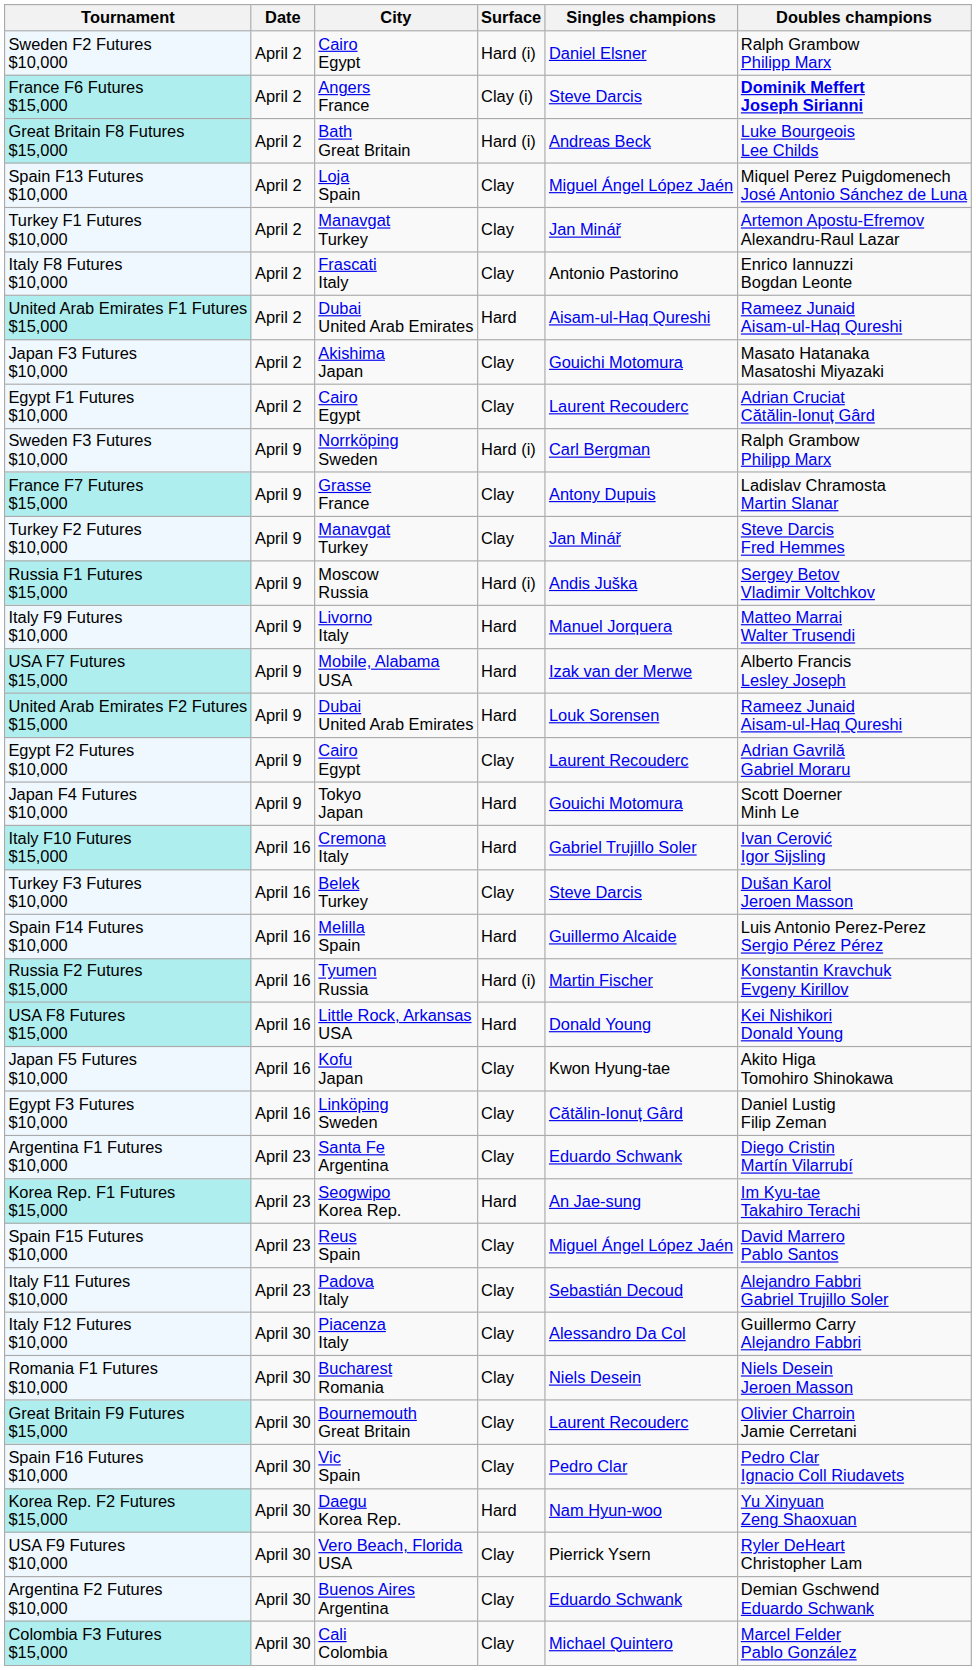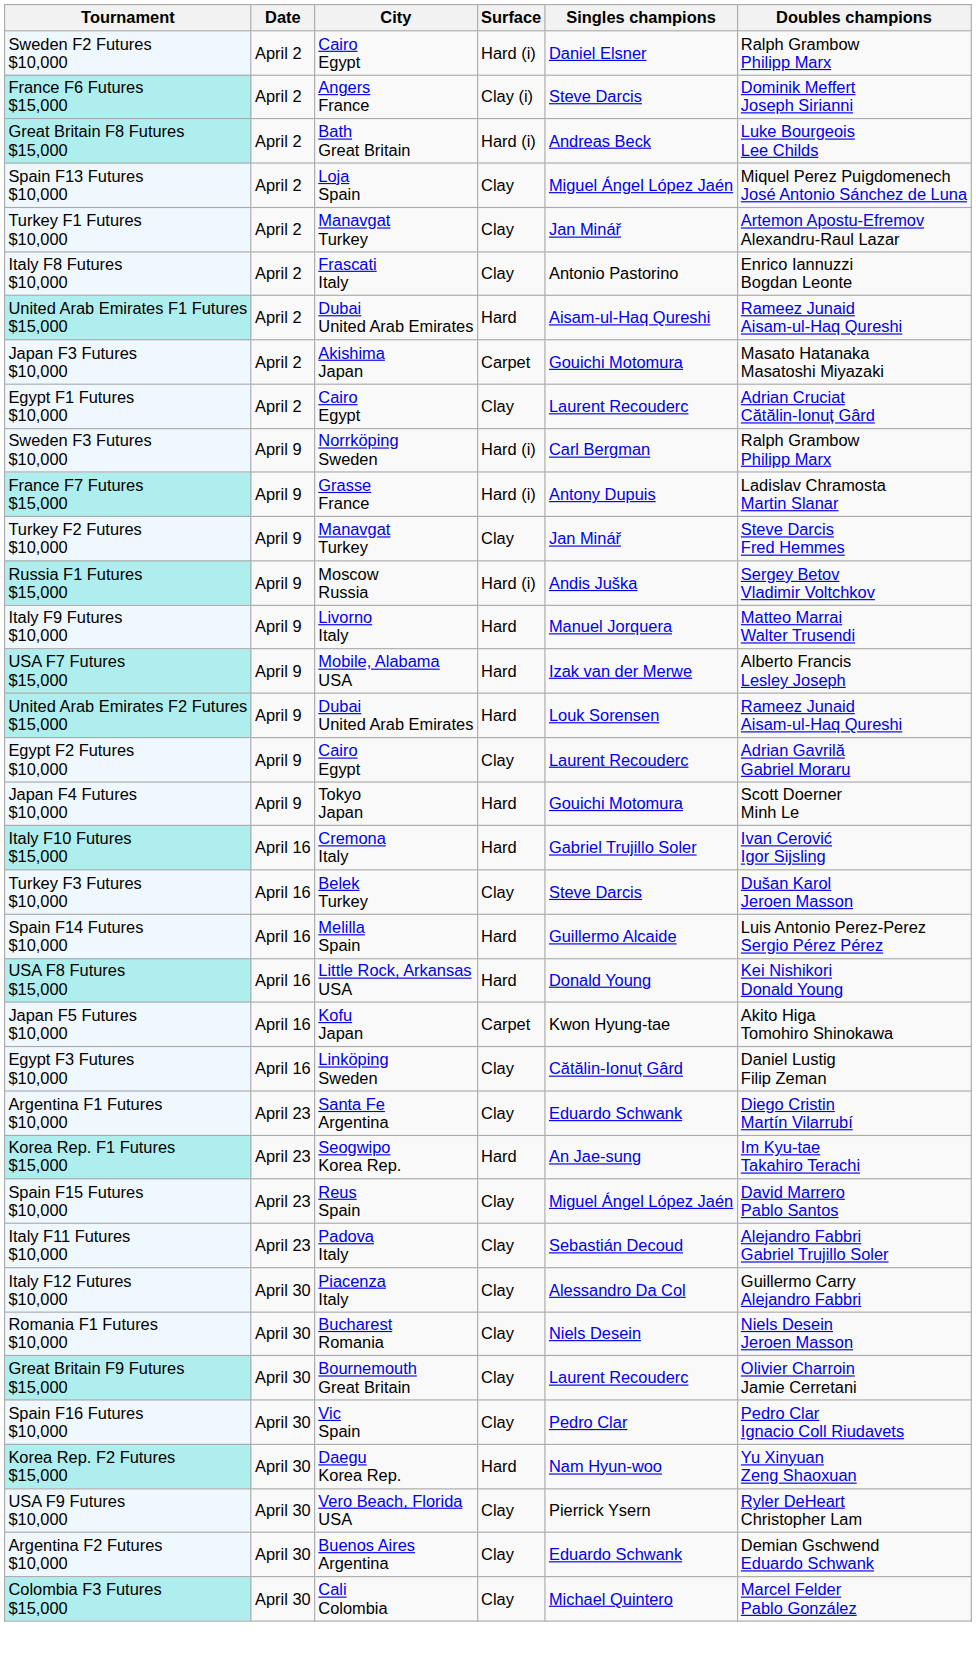France F6 Futures $15,000 | Doubles champions: bold -> normal
Japan F3 Futures $10,000 | Surface: Clay -> Carpet
France F7 Futures $15,000 | Surface: Clay -> Hard (i)
- row: Russia F2 Futures $15,000 | April 16 | Tyumen Russia | Hard (i) | Martin Fischer | Konstantin Kravchuk Evgeny Kirillov
Japan F5 Futures $10,000 | Surface: Clay -> Carpet
